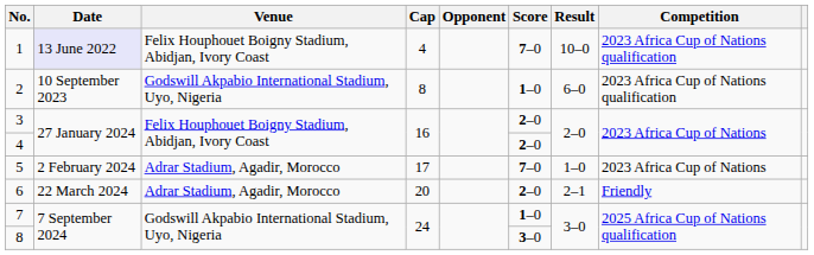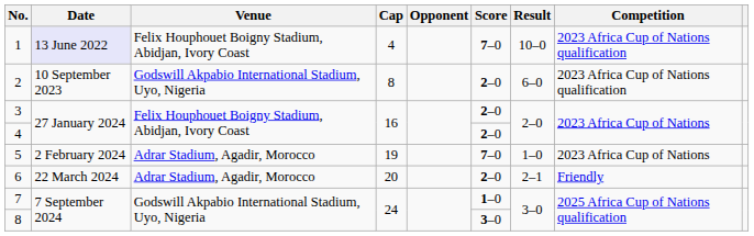2 | Score: 1–0 -> 2–0
5 | Cap: 17 -> 19
